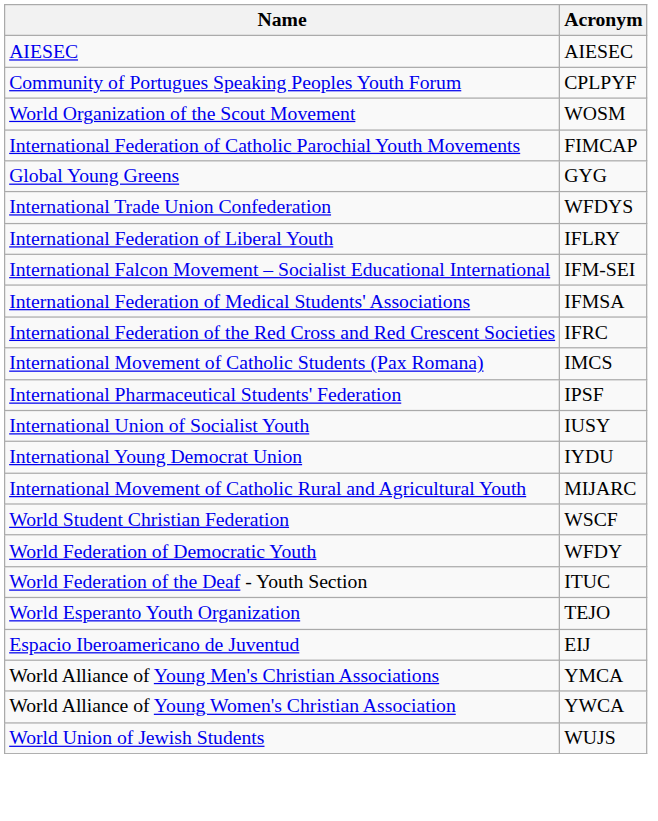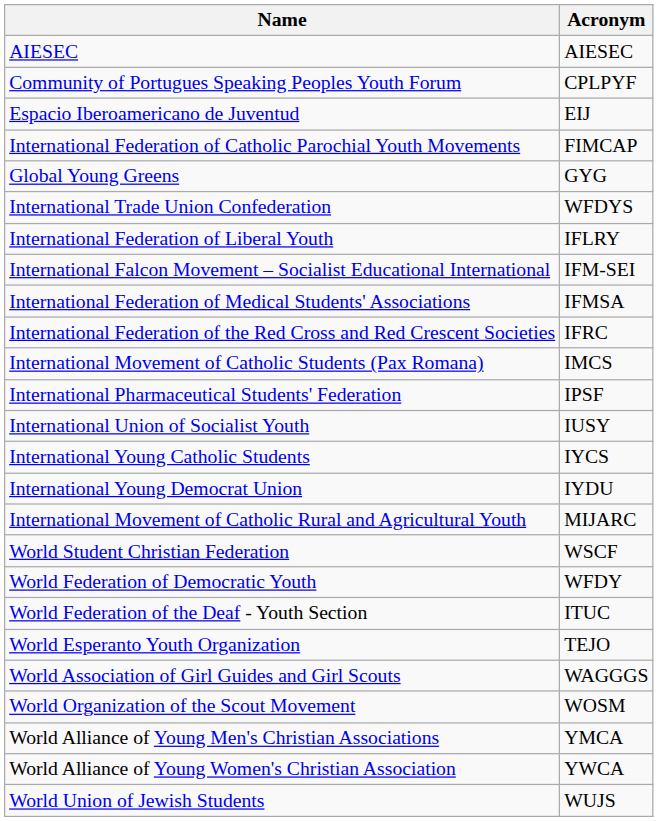rows swapped: Espacio Iberoamericano de Juventud <-> World Organization of the Scout Movement
+ row: International Young Catholic Students | IYCS
+ row: World Association of Girl Guides and Girl Scouts | WAGGGS
